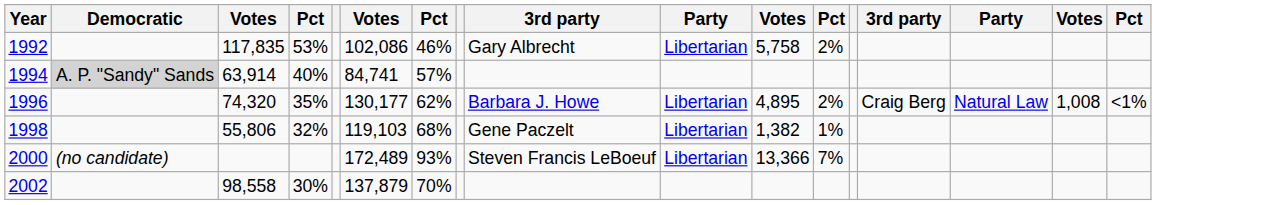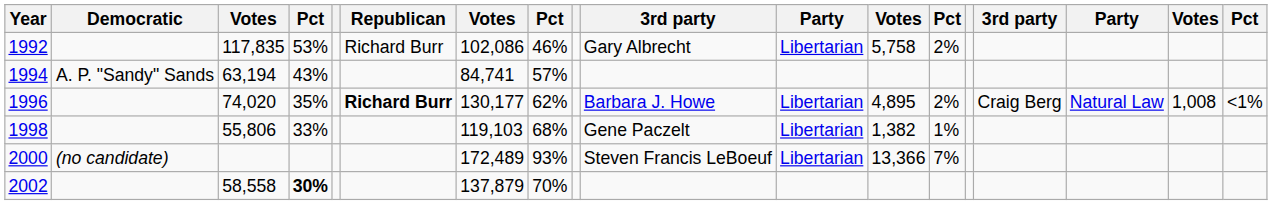+ column: Republican | Richard Burr | Richard Burr
1994 | Democratic: lightgrey background -> no background
1994 | column 3: 63,914 -> 63,194
1994 | column 4: 40% -> 43%
1996 | column 3: 74,320 -> 74,020
1998 | column 4: 32% -> 33%
2002 | column 3: 98,558 -> 58,558
2002 | column 4: normal -> bold
